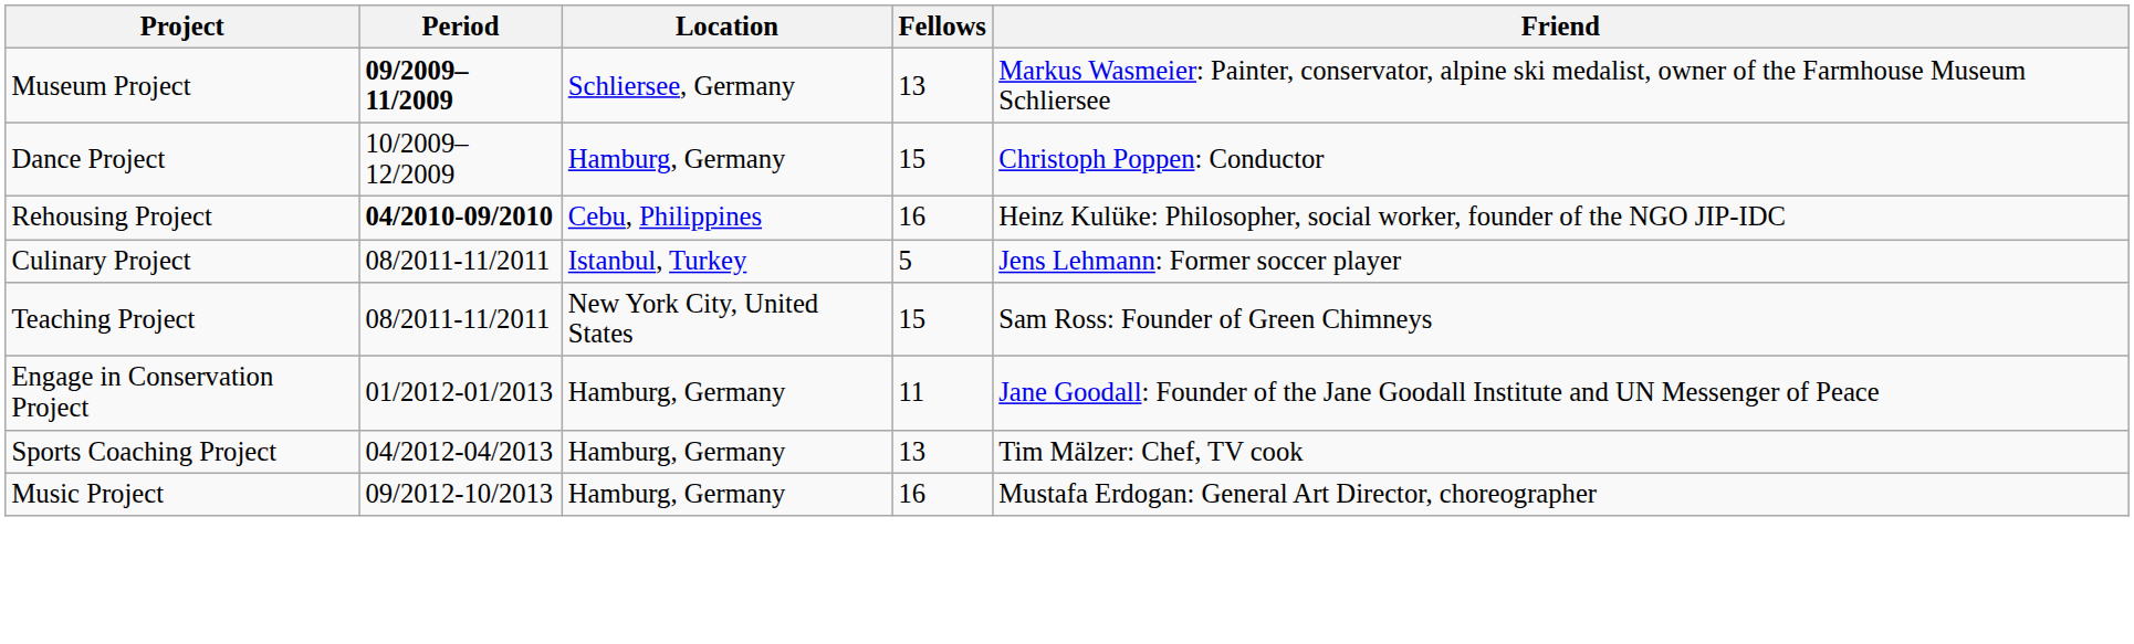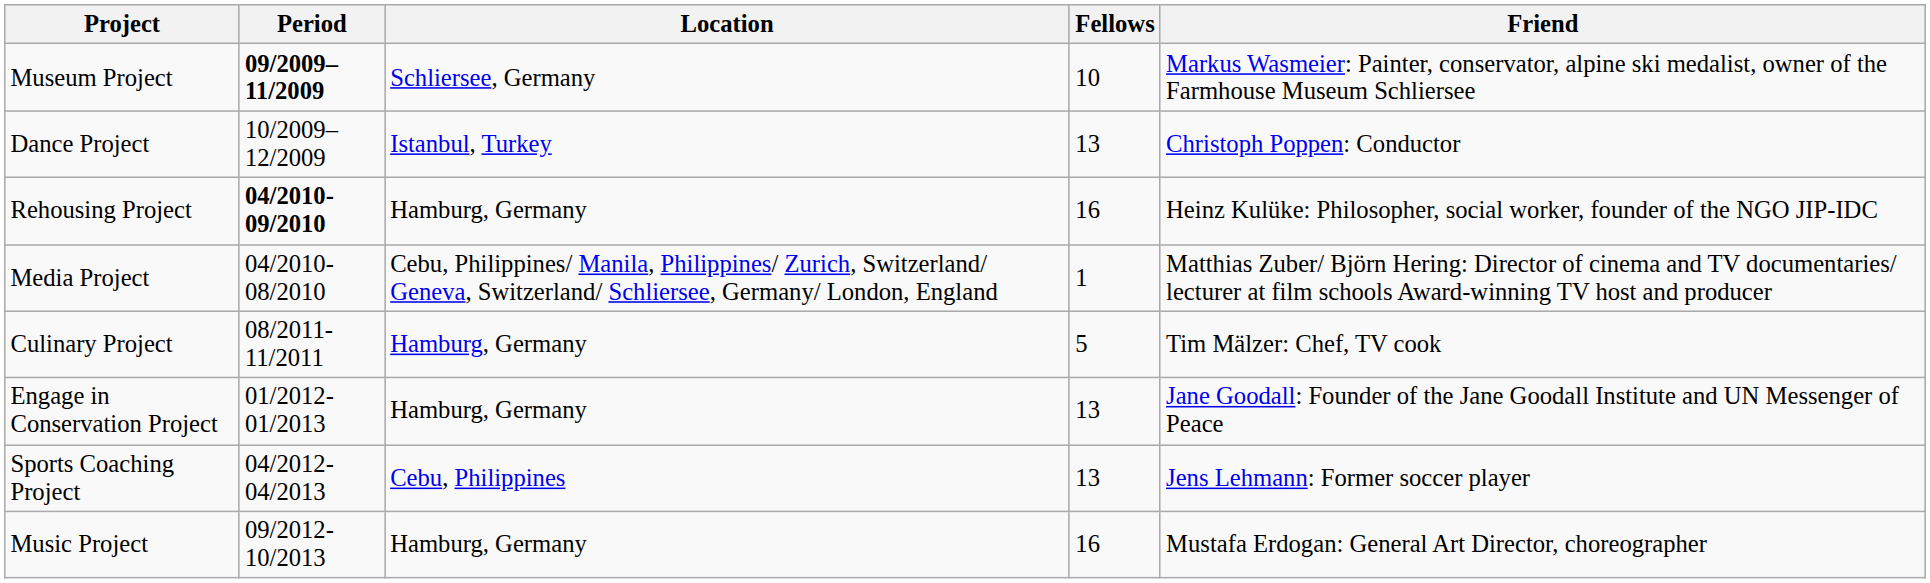Museum Project | Fellows: 13 -> 10
Dance Project | Location: Hamburg, Germany -> Istanbul, Turkey
Dance Project | Fellows: 15 -> 13
Rehousing Project | Location: Cebu, Philippines -> Hamburg, Germany
+ row: Media Project | 04/2010-08/2010 | Cebu, Philippines/ Manila, Philippines/ Zurich, Switzerland/ Geneva, Switzerland/ Schliersee, Germany/ London, England | 1 | Matthias Zuber/ Björn Hering: Director of cinema and TV documentaries/ lecturer at film schools Award-winning TV host and producer
Culinary Project | Location: Istanbul, Turkey -> Hamburg, Germany
Culinary Project | Friend: Jens Lehmann: Former soccer player -> Tim Mälzer: Chef, TV cook
- row: Teaching Project | 08/2011-11/2011 | New York City, United States | 15 | Sam Ross: Founder of Green Chimneys
Engage in Conservation Project | Fellows: 11 -> 13
Sports Coaching Project | Location: Hamburg, Germany -> Cebu, Philippines
Sports Coaching Project | Friend: Tim Mälzer: Chef, TV cook -> Jens Lehmann: Former soccer player
